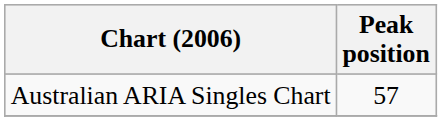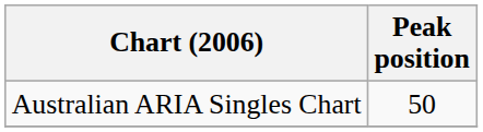Australian ARIA Singles Chart | Peak position: 57 -> 50
